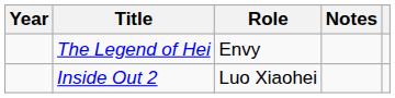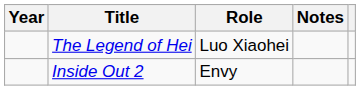The Legend of Hei | Role: Envy -> Luo Xiaohei
Inside Out 2 | Role: Luo Xiaohei -> Envy
